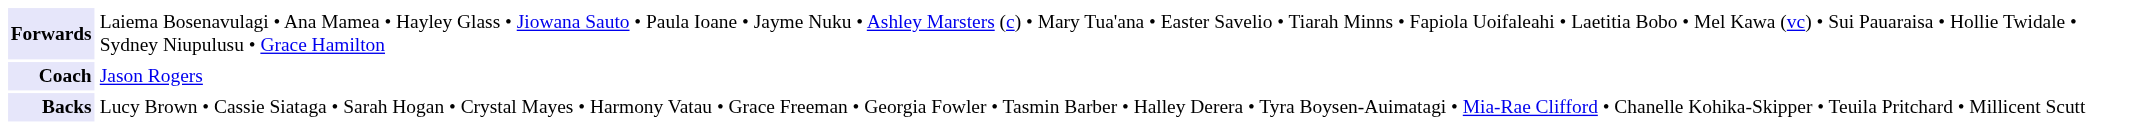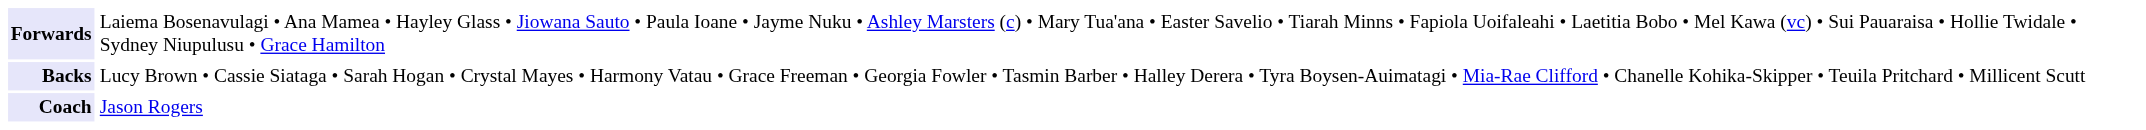rows swapped: Backs <-> Coach
